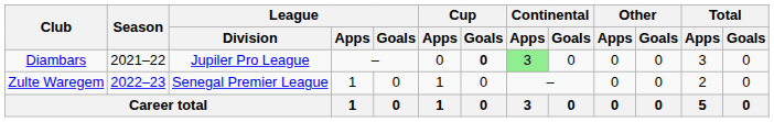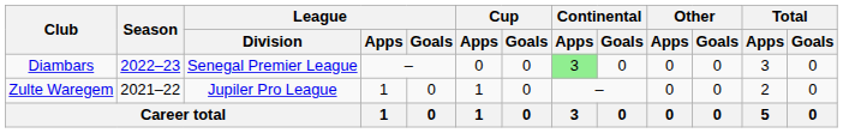Diambars | Season: 2021–22 -> 2022–23
Diambars | League / Division: Jupiler Pro League -> Senegal Premier League
Diambars | Cup / Goals: bold -> normal
Zulte Waregem | Season: 2022–23 -> 2021–22
Zulte Waregem | League / Division: Senegal Premier League -> Jupiler Pro League
